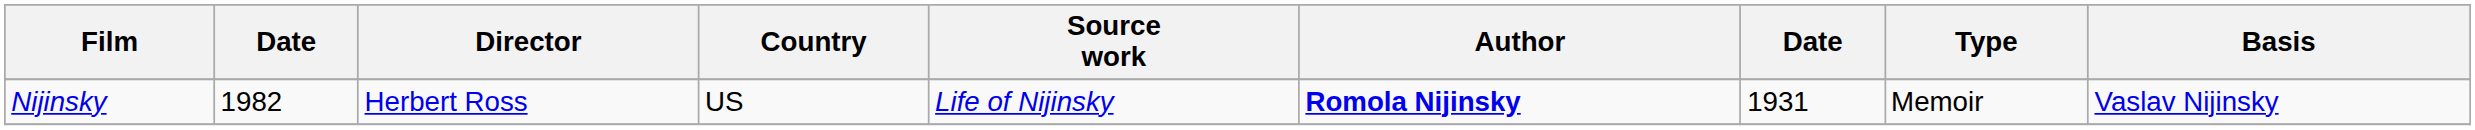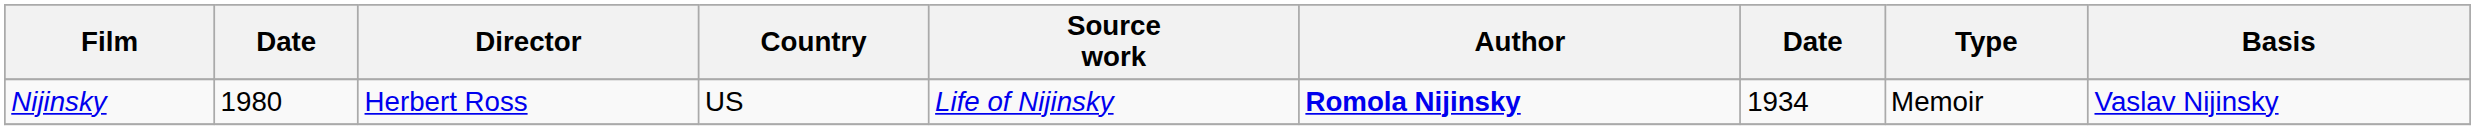Nijinsky | column 2: 1982 -> 1980
Nijinsky | column 7: 1931 -> 1934
